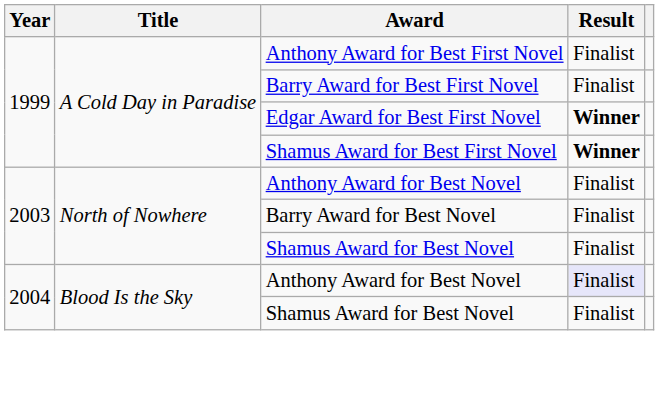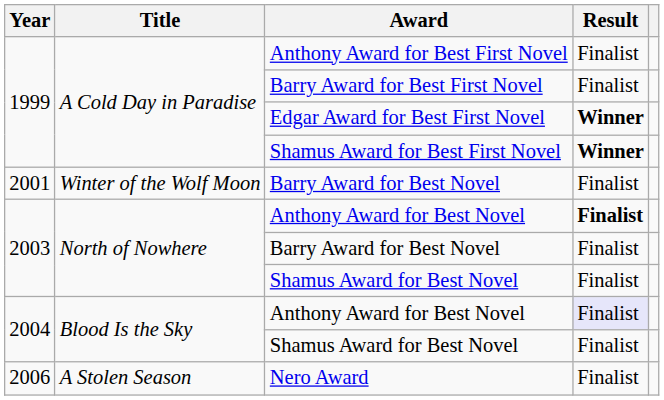+ row: 2001 | Winter of the Wolf Moon | Barry Award for Best Novel | Finalist
2003 / Anthony Award for Best Novel | Result: normal -> bold
+ row: 2006 | A Stolen Season | Nero Award | Finalist
